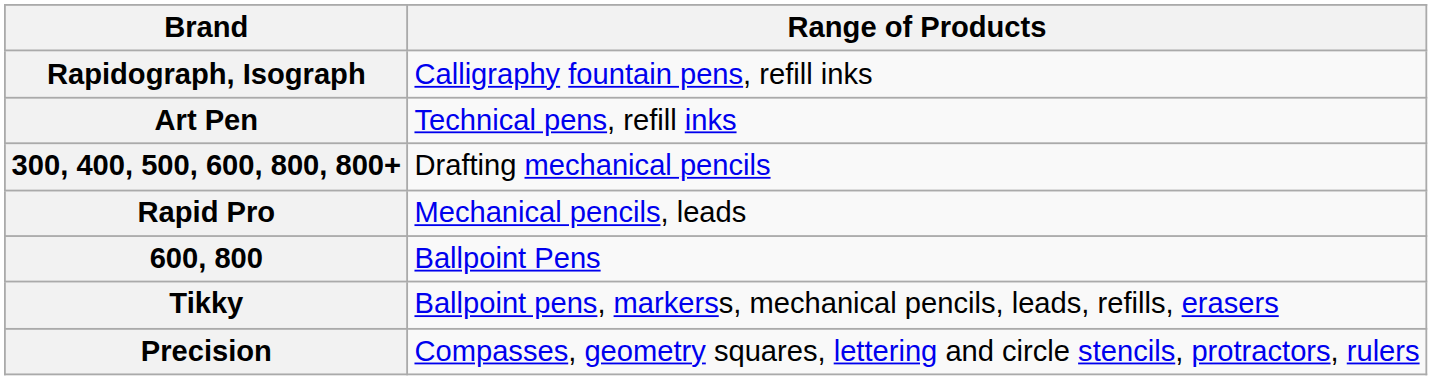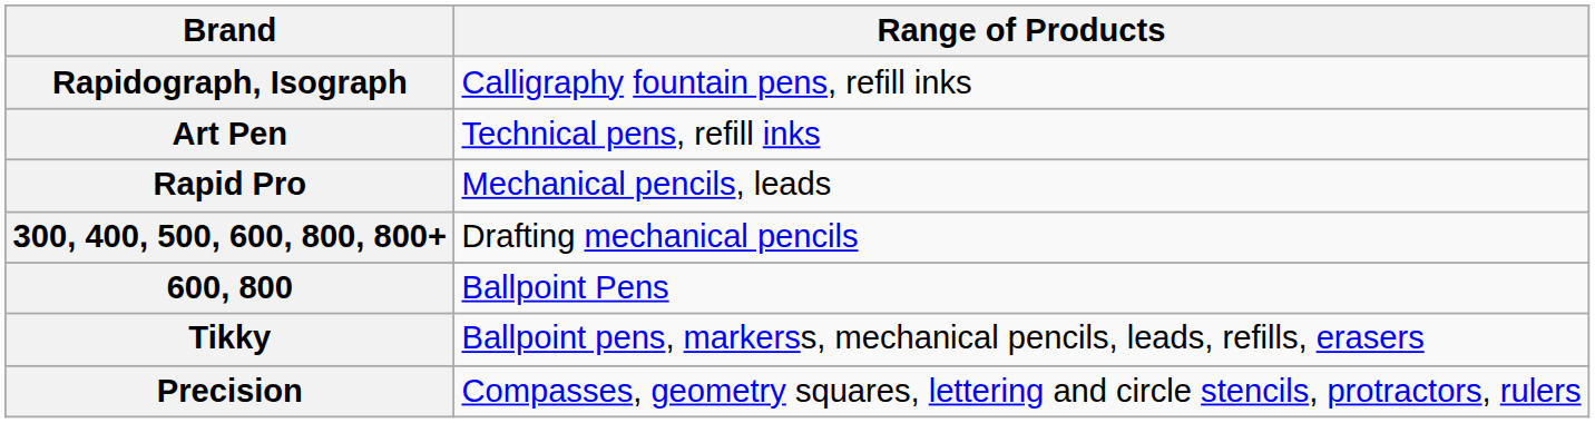rows swapped: Rapid Pro <-> 300, 400, 500, 600, 800, 800+
